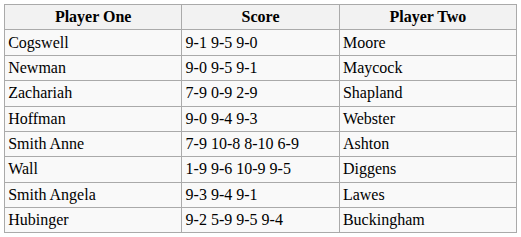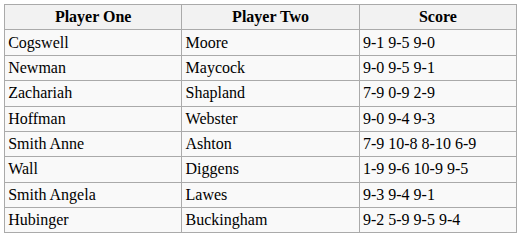columns swapped: Player Two <-> Score
